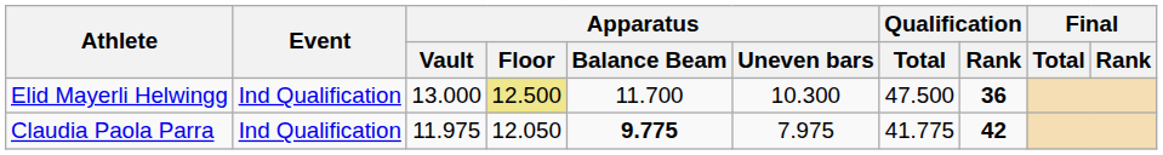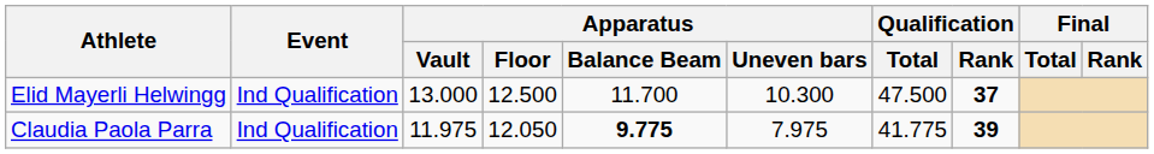Elid Mayerli Helwingg | Apparatus / Floor: khaki background -> no background
Elid Mayerli Helwingg | Qualification / Rank: 36 -> 37
Claudia Paola Parra | Qualification / Rank: 42 -> 39
